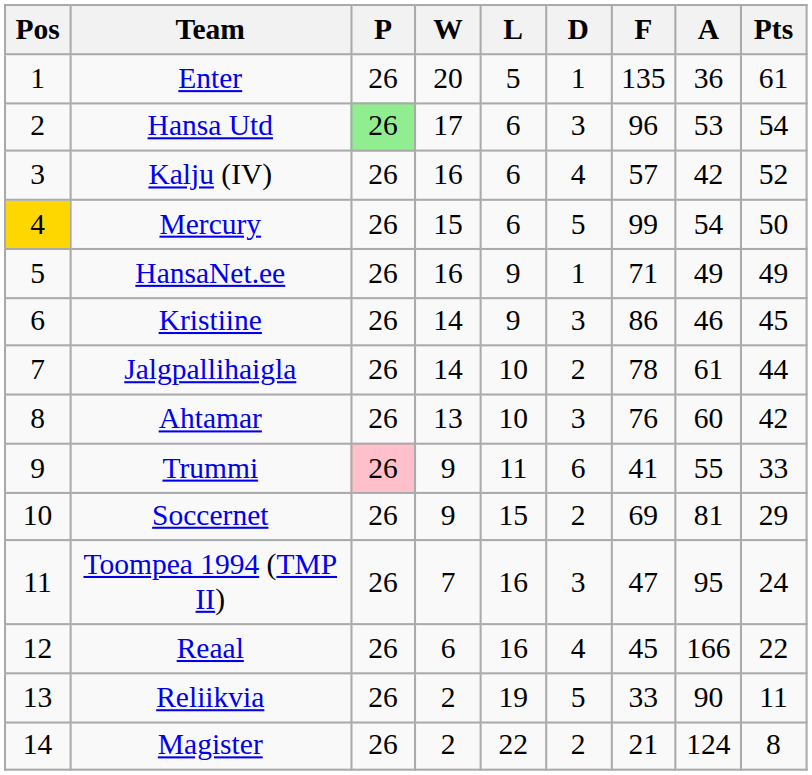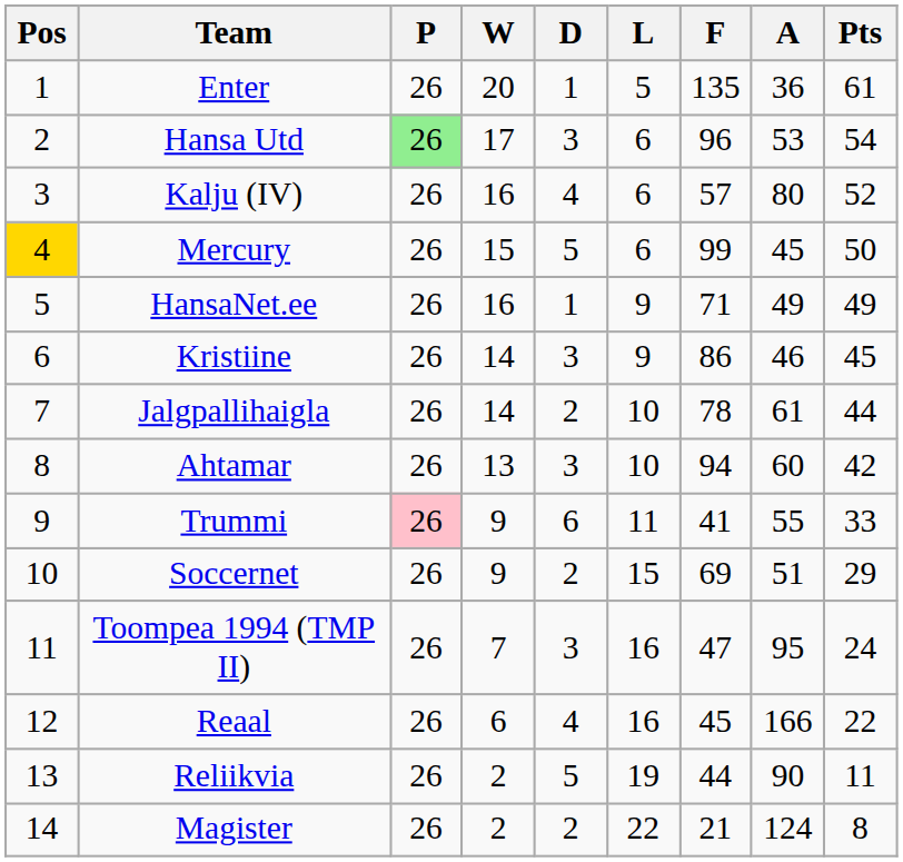columns swapped: D <-> L
Kalju (IV) | A: 42 -> 80
Mercury | A: 54 -> 45
Ahtamar | F: 76 -> 94
Soccernet | A: 81 -> 51
Reliikvia | F: 33 -> 44
